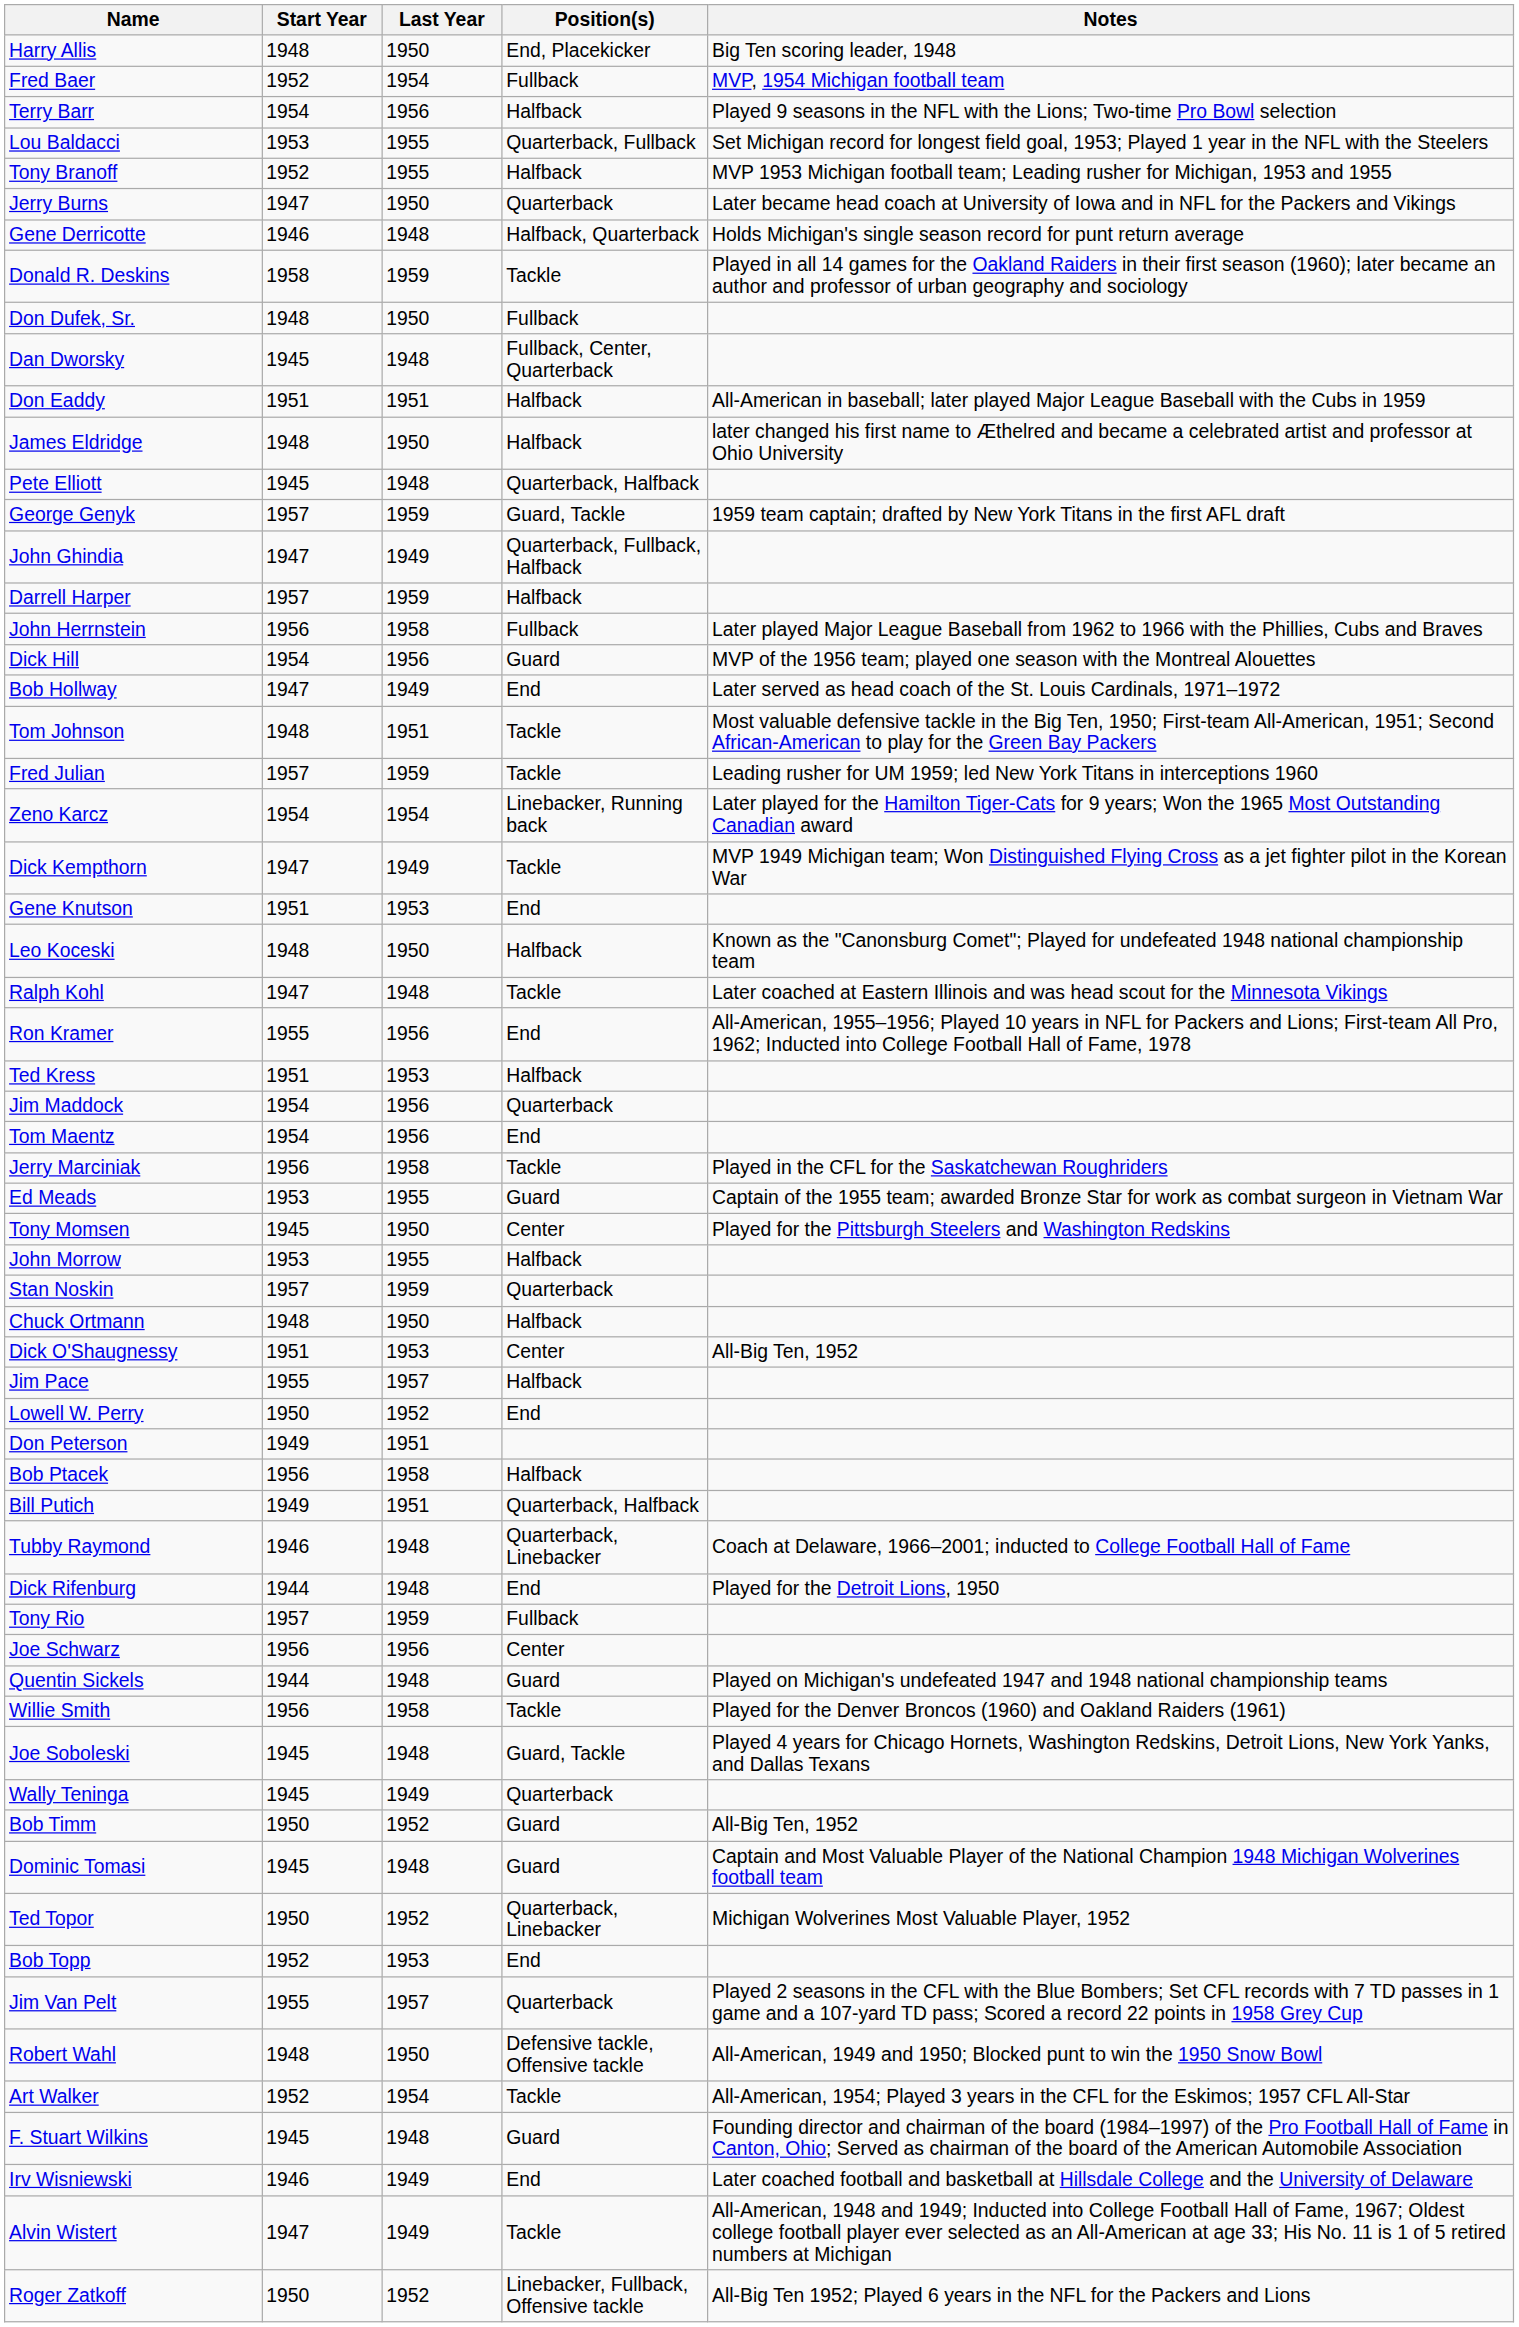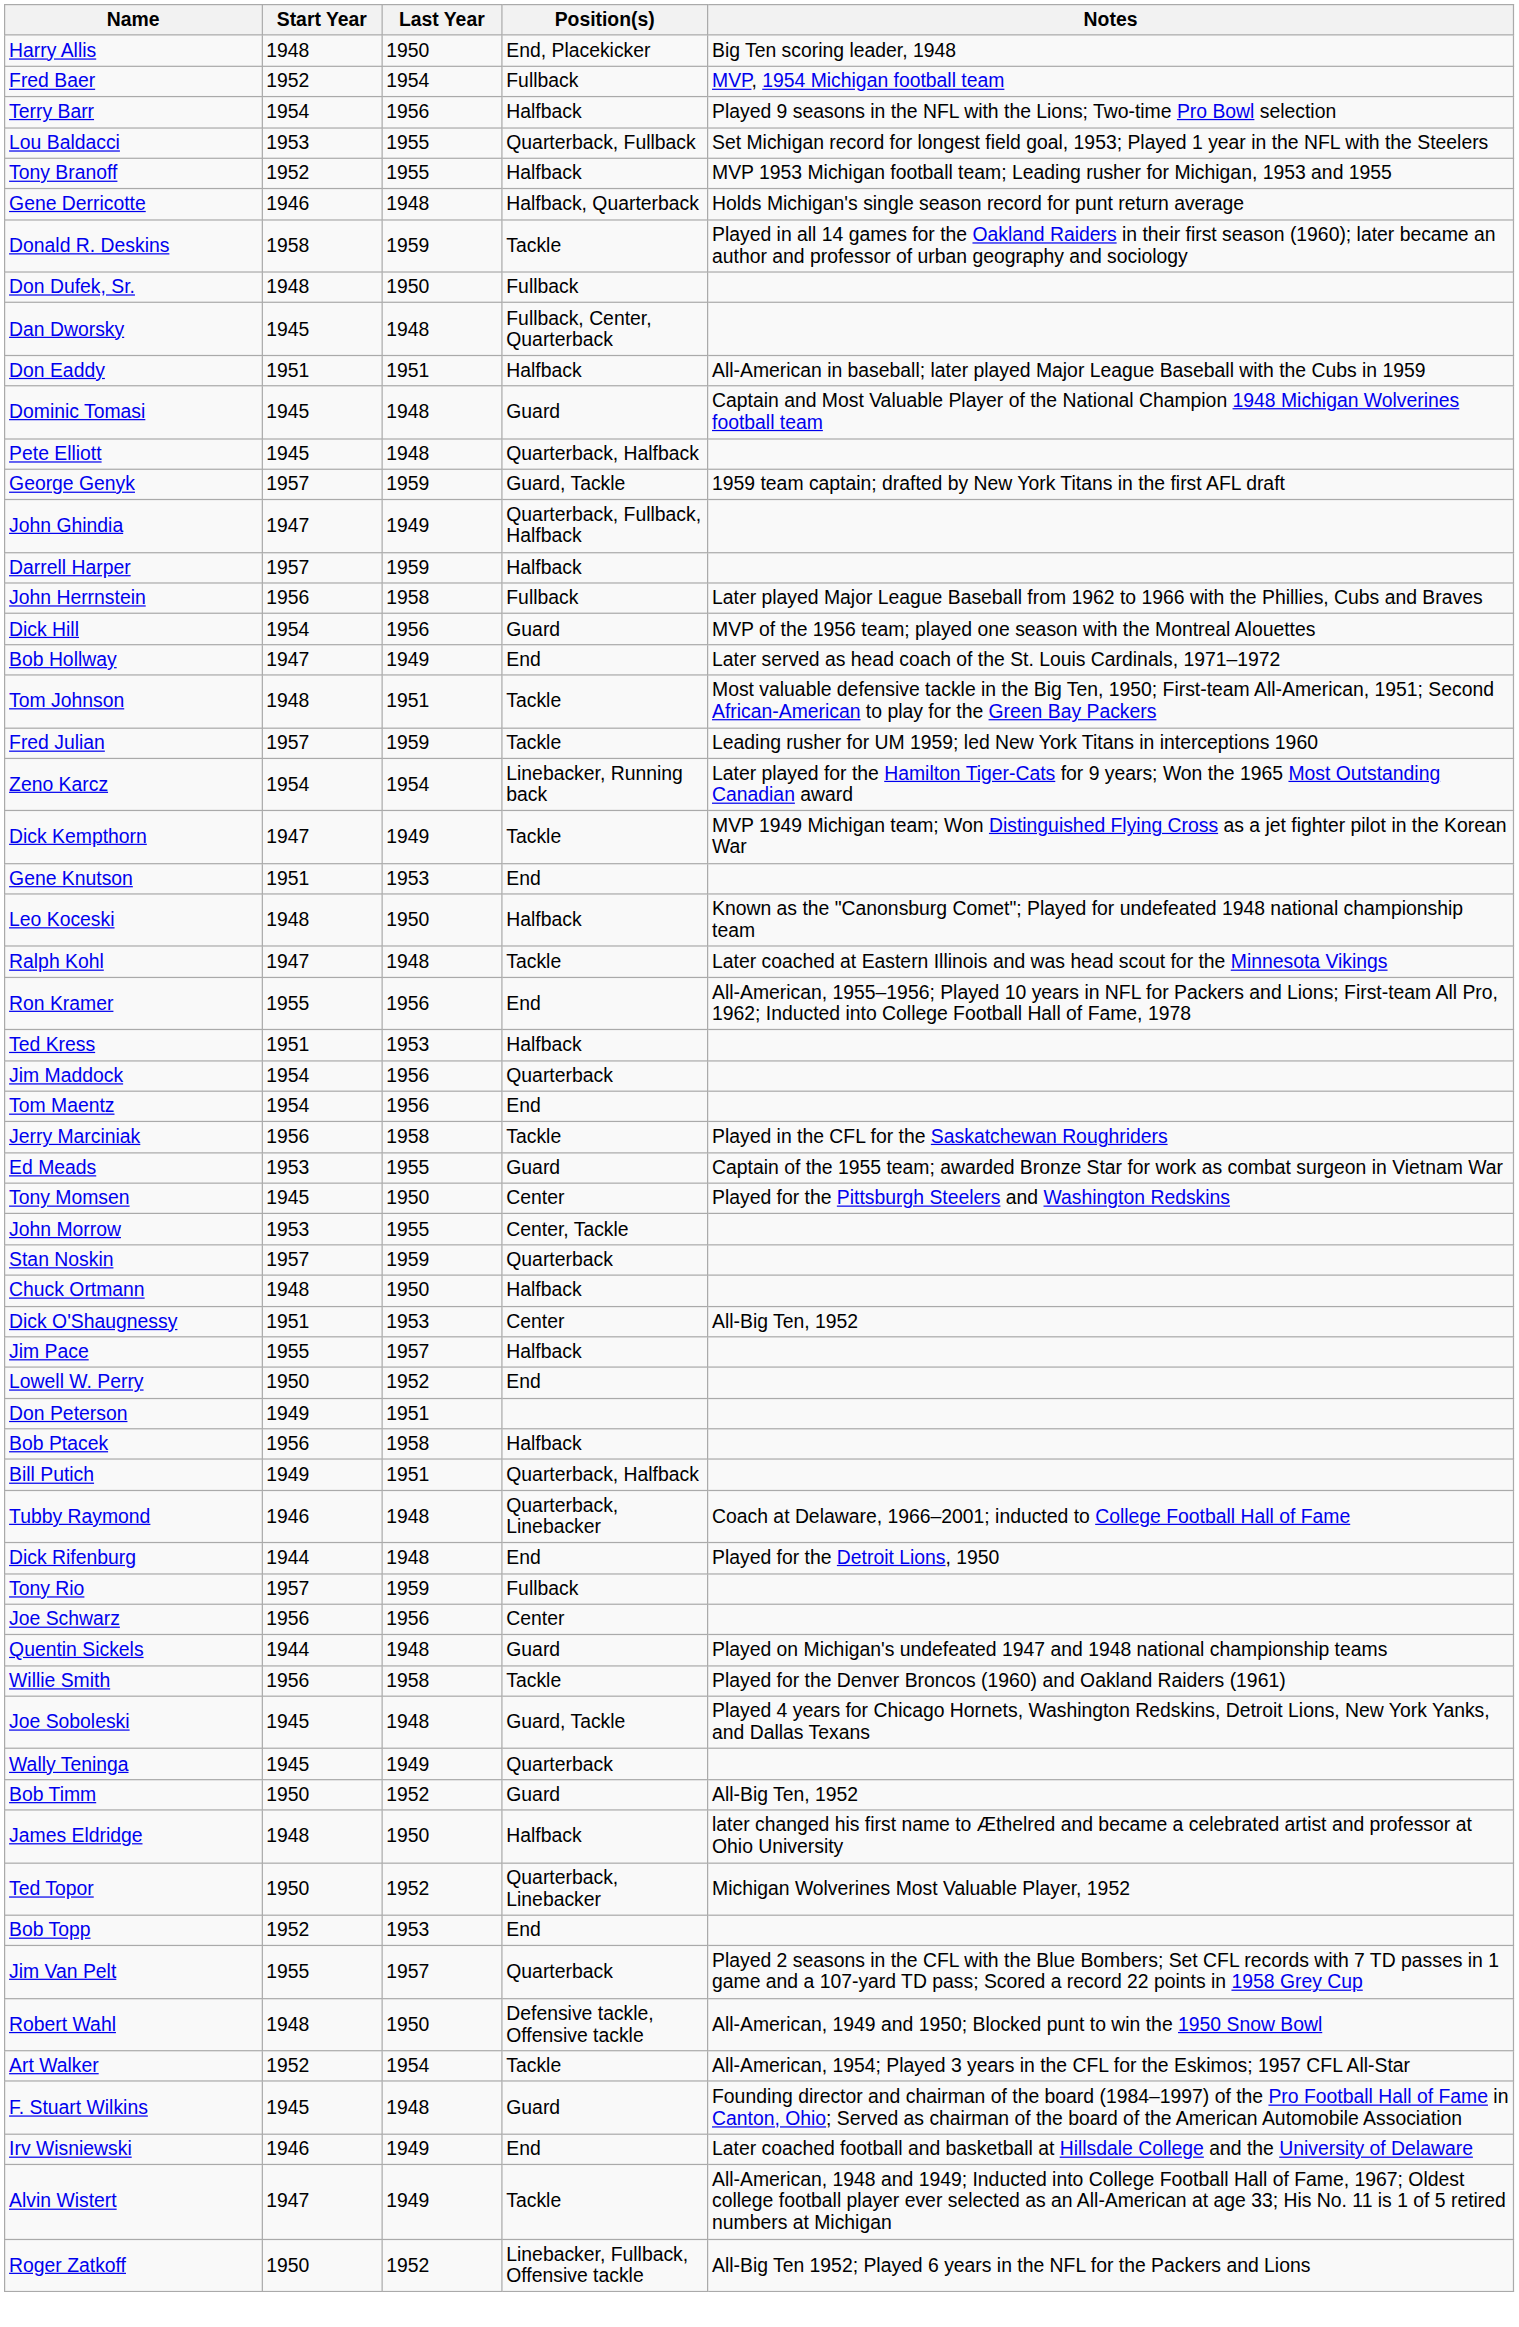- row: Jerry Burns | 1947 | 1950 | Quarterback | Later became head coach at University of Iowa and in NFL for the Packers and Vikings
rows swapped: James Eldridge <-> Dominic Tomasi
John Morrow | Position(s): Halfback -> Center, Tackle
